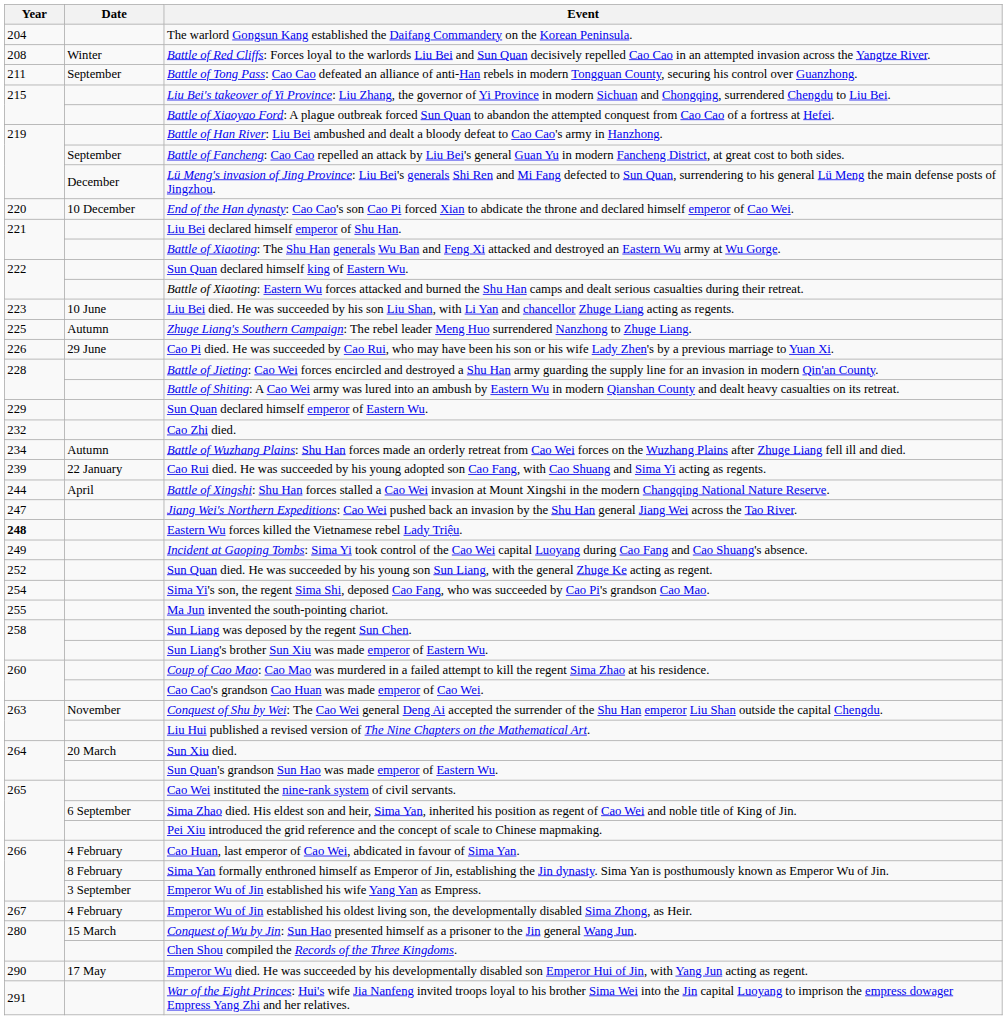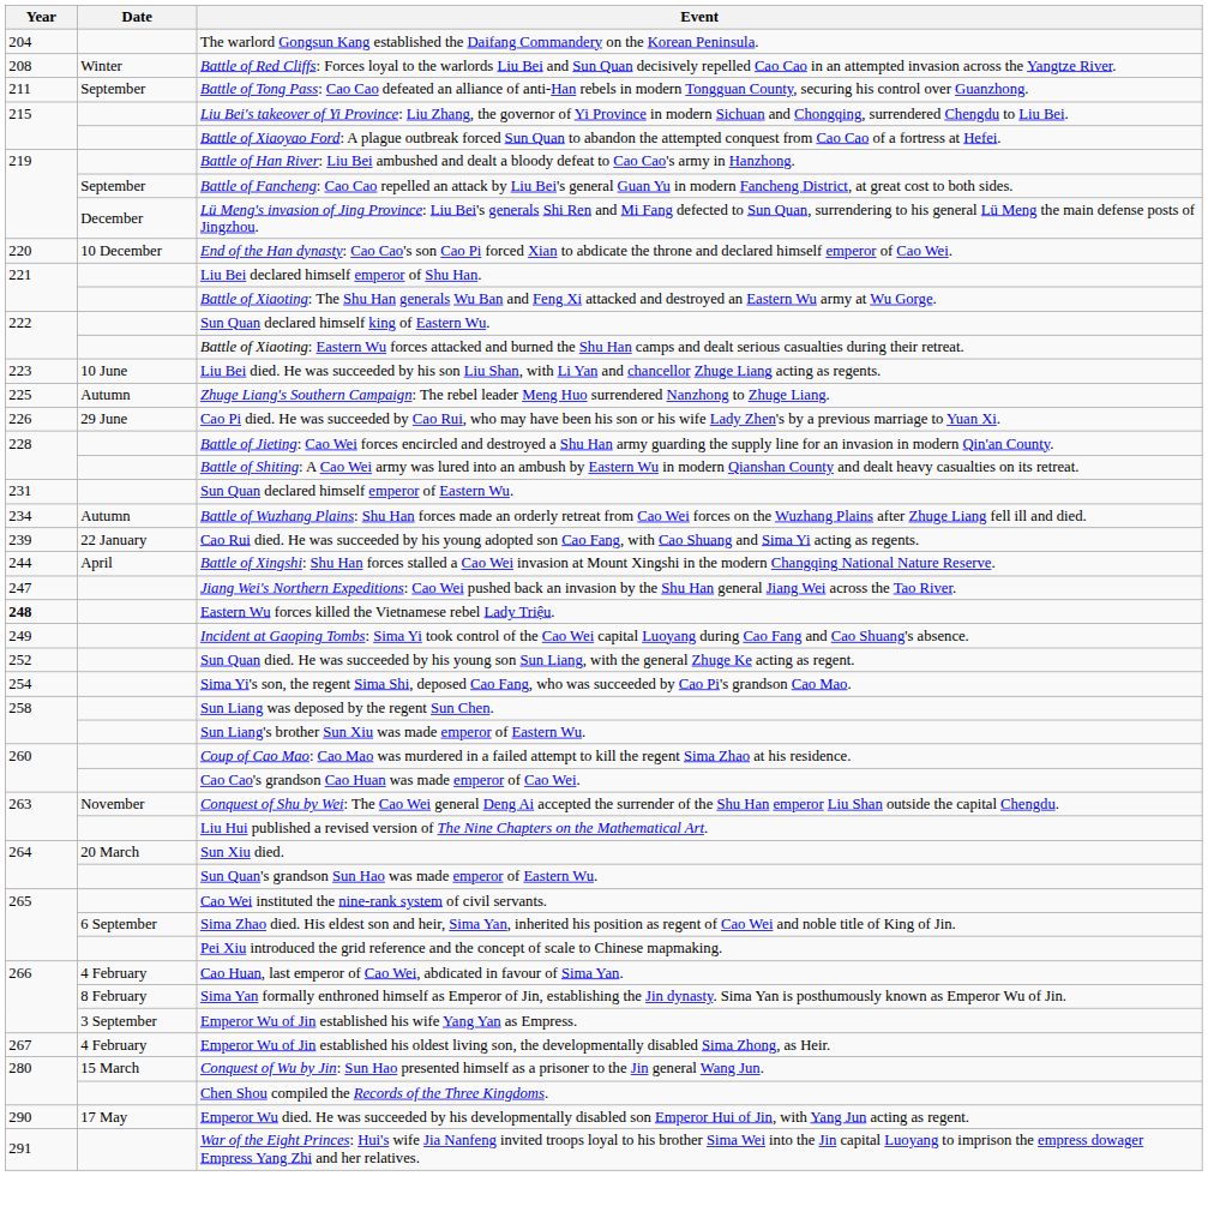Sun Quan declared himself emperor of Eastern Wu. | Year: 229 -> 231
- row: 232 | Cao Zhi died.
- row: 255 | Ma Jun invented the south-pointing chariot.
